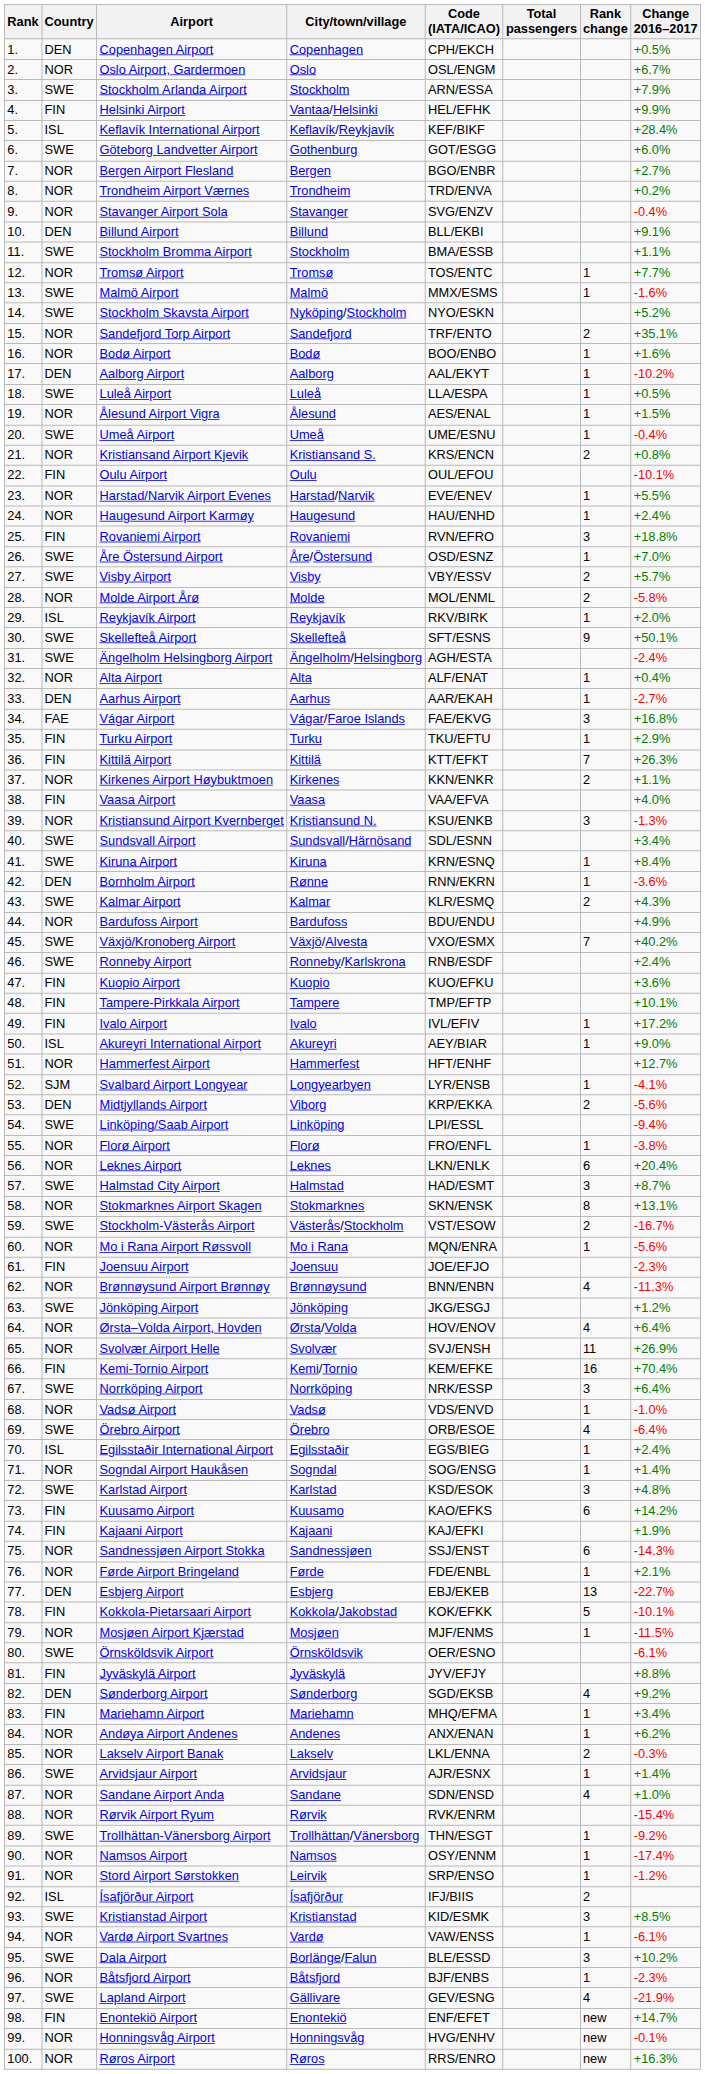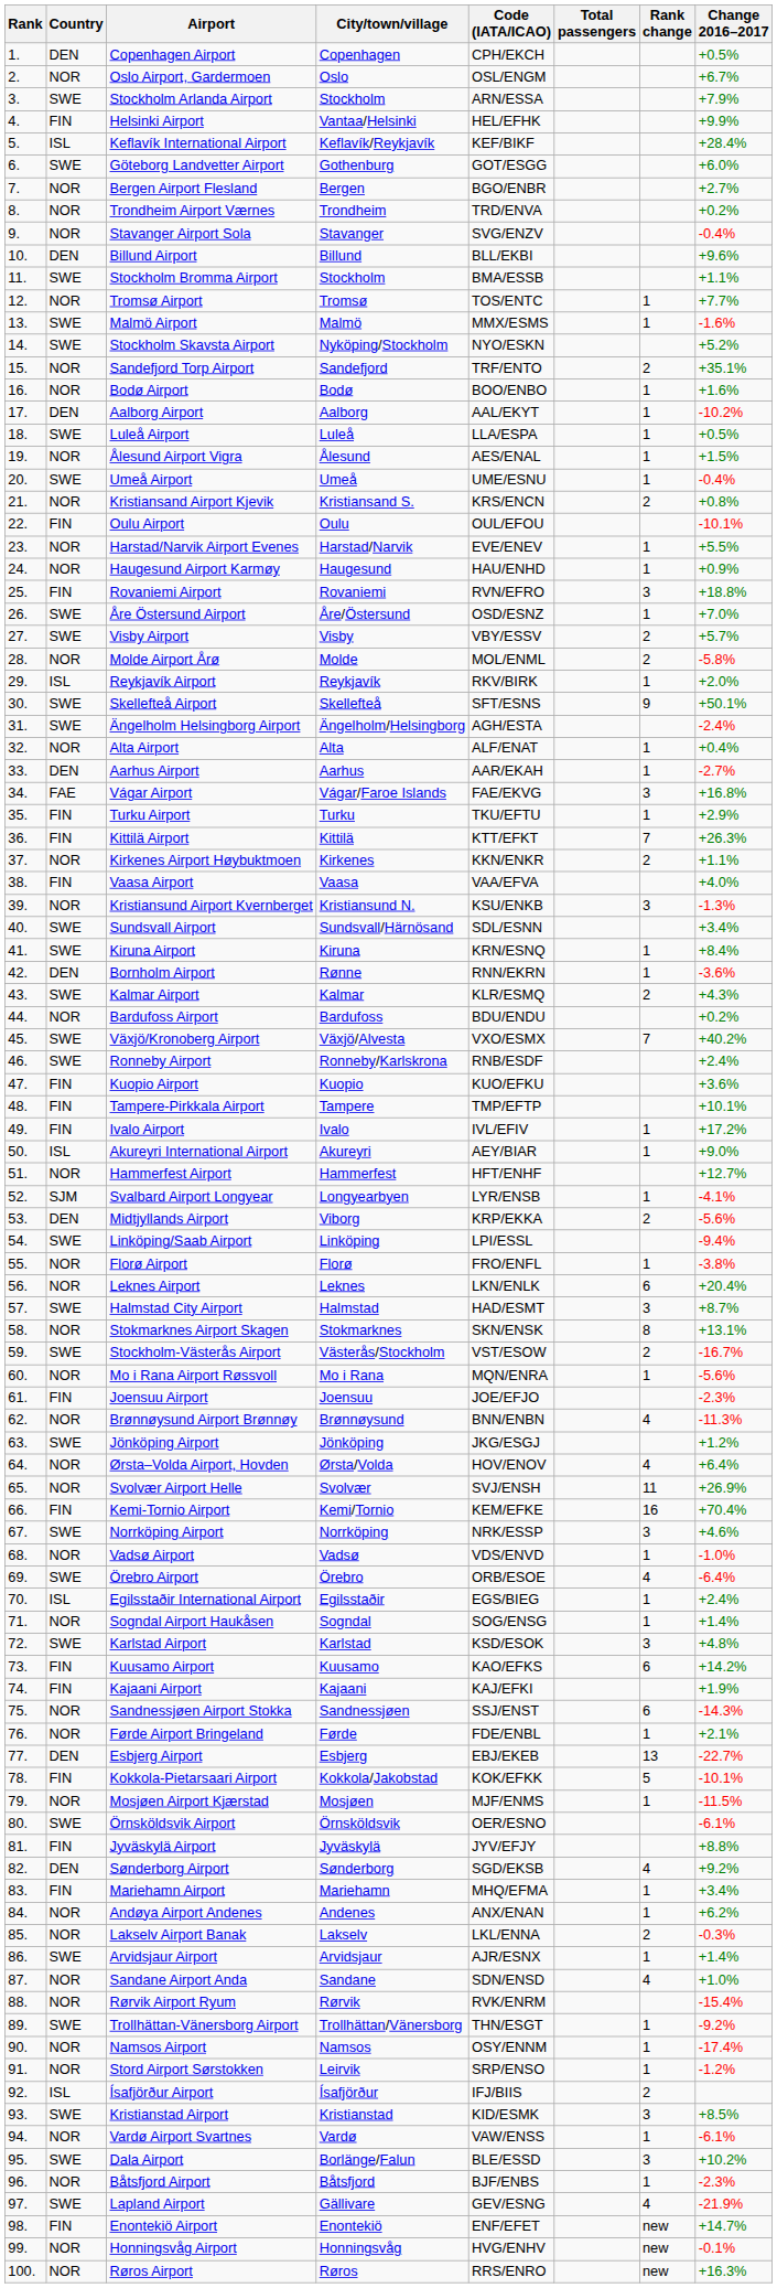Billund Airport | Change 2016–2017: +9.1% -> +9.6%
Haugesund Airport Karmøy | Change 2016–2017: +2.4% -> +0.9%
Bardufoss Airport | Change 2016–2017: +4.9% -> +0.2%
Norrköping Airport | Change 2016–2017: +6.4% -> +4.6%
